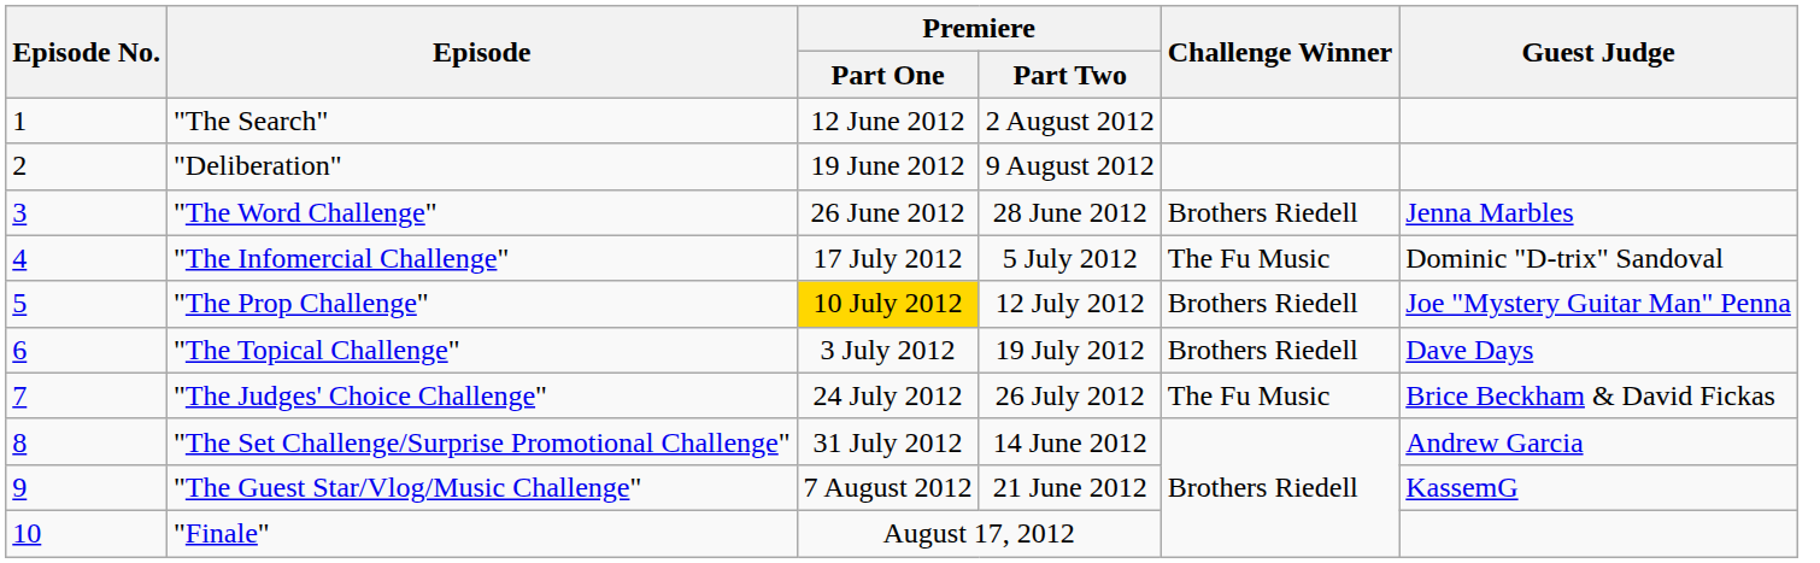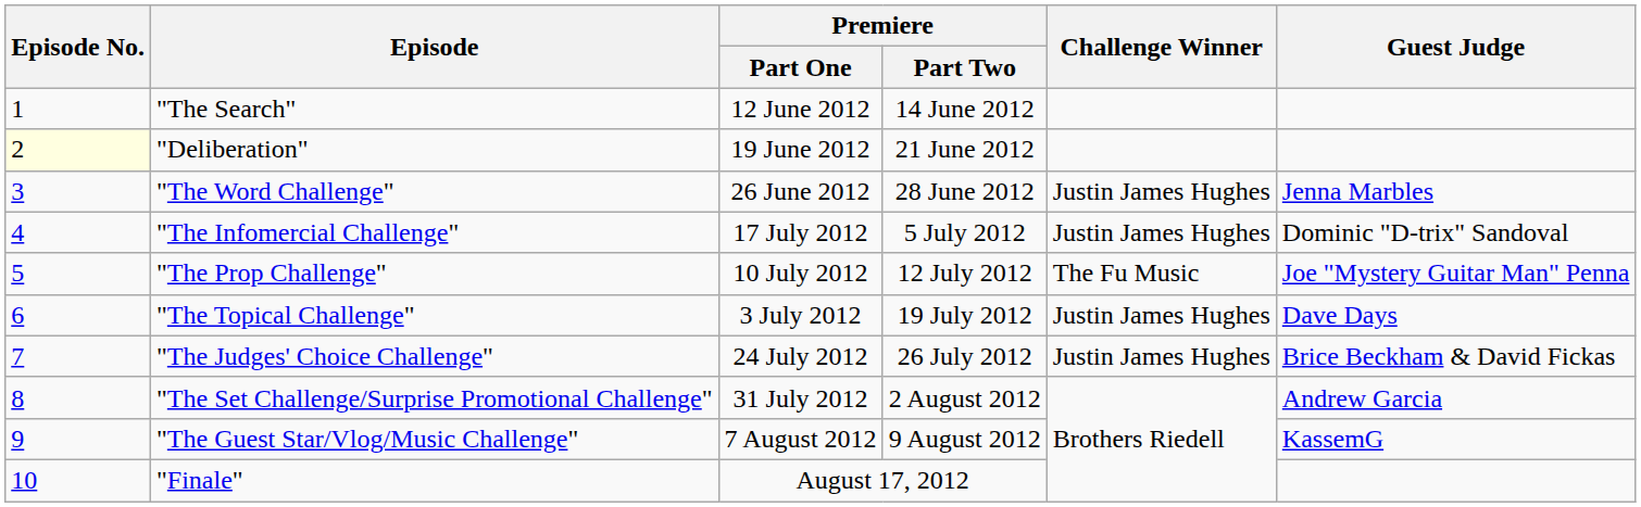"The Search" | Premiere / Part Two: 2 August 2012 -> 14 June 2012
"Deliberation" | Episode No.: no background -> lightyellow background
"Deliberation" | Premiere / Part Two: 9 August 2012 -> 21 June 2012
"The Word Challenge" | Challenge Winner: Brothers Riedell -> Justin James Hughes
"The Infomercial Challenge" | Challenge Winner: The Fu Music -> Justin James Hughes
"The Prop Challenge" | Premiere / Part One: gold background -> no background
"The Prop Challenge" | Challenge Winner: Brothers Riedell -> The Fu Music
"The Topical Challenge" | Challenge Winner: Brothers Riedell -> Justin James Hughes
"The Judges' Choice Challenge" | Challenge Winner: The Fu Music -> Justin James Hughes
"The Set Challenge/Surprise Promotional Challenge" | Premiere / Part Two: 14 June 2012 -> 2 August 2012
"The Guest Star/Vlog/Music Challenge" | Premiere / Part Two: 21 June 2012 -> 9 August 2012
